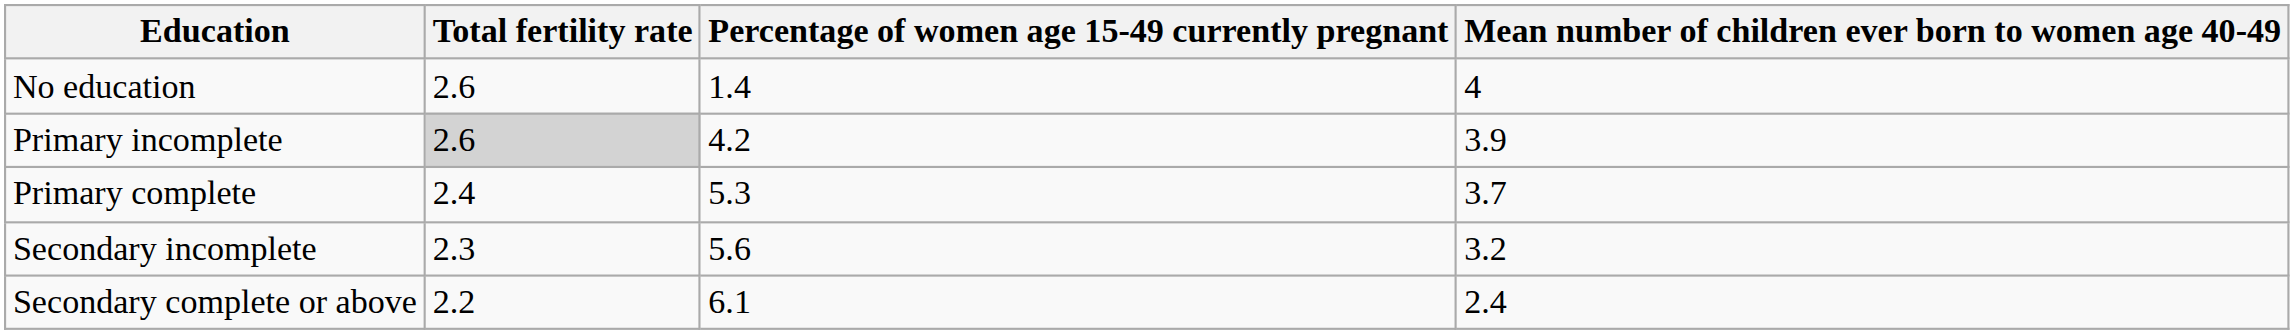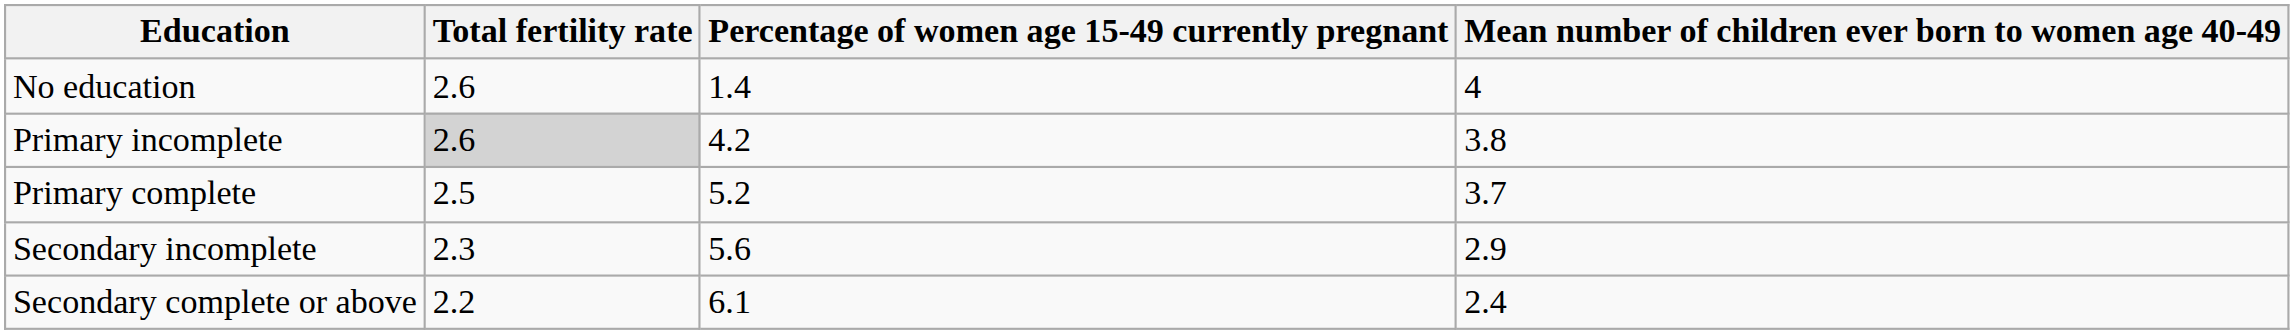Primary incomplete | Mean number of children ever born to women age 40-49: 3.9 -> 3.8
Primary complete | Total fertility rate: 2.4 -> 2.5
Primary complete | Percentage of women age 15-49 currently pregnant: 5.3 -> 5.2
Secondary incomplete | Mean number of children ever born to women age 40-49: 3.2 -> 2.9
